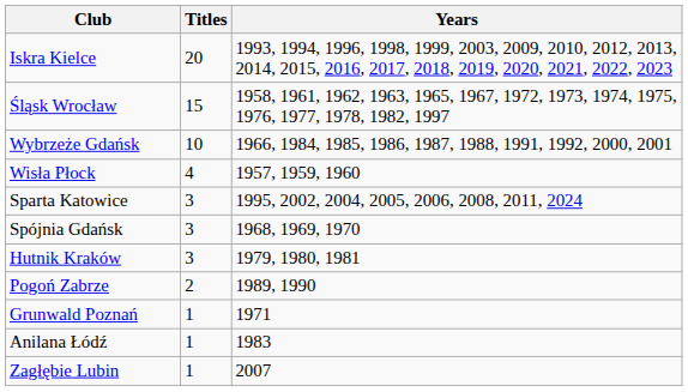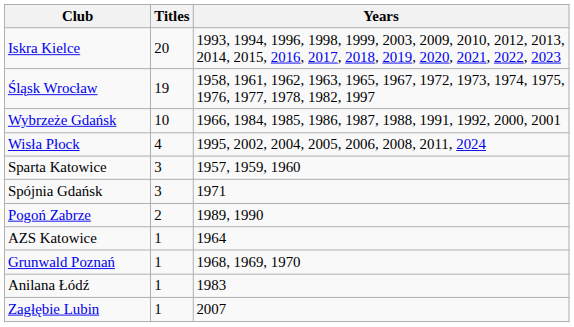Śląsk Wrocław | Titles: 15 -> 19
Wisła Płock | Years: 1957, 1959, 1960 -> 1995, 2002, 2004, 2005, 2006, 2008, 2011, 2024
Sparta Katowice | Years: 1995, 2002, 2004, 2005, 2006, 2008, 2011, 2024 -> 1957, 1959, 1960
Spójnia Gdańsk | Years: 1968, 1969, 1970 -> 1971
- row: Hutnik Kraków | 3 | 1979, 1980, 1981
+ row: AZS Katowice | 1 | 1964
Grunwald Poznań | Years: 1971 -> 1968, 1969, 1970
